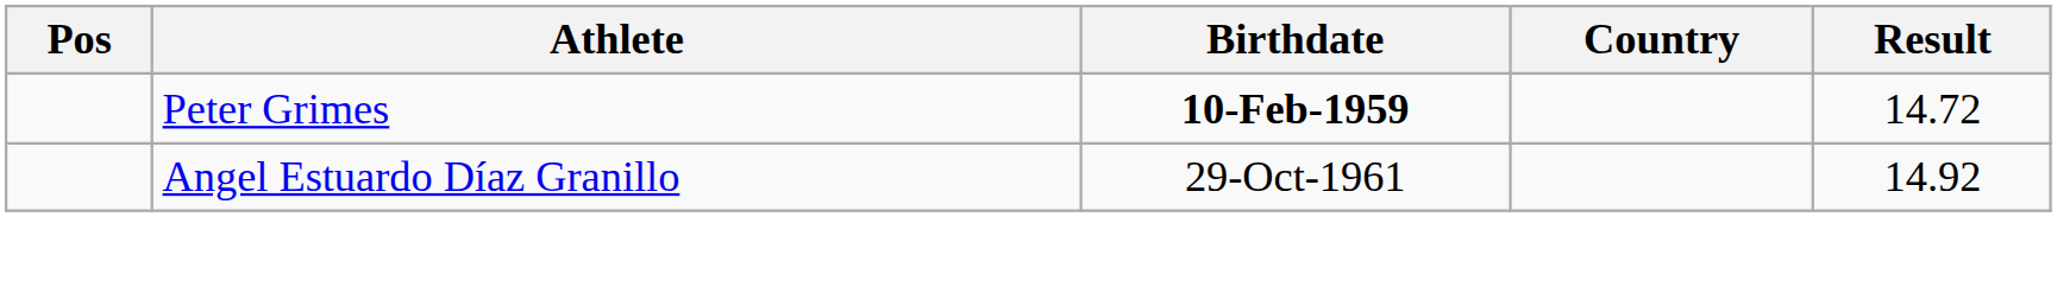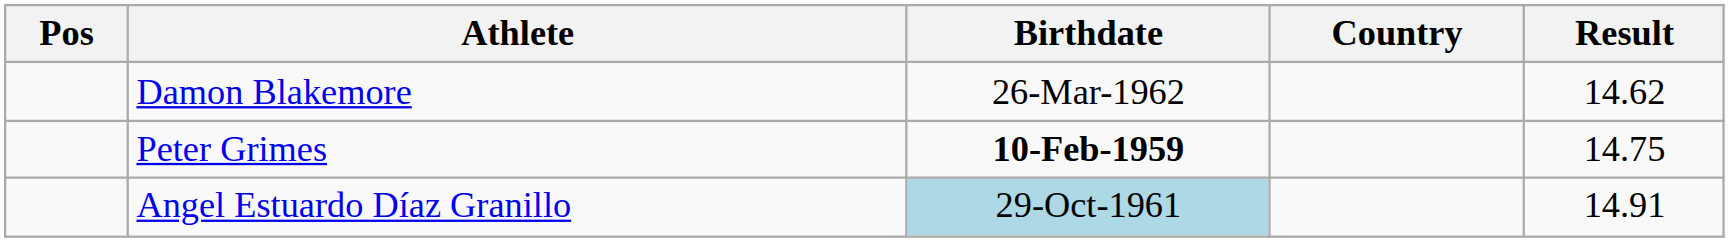+ row: Damon Blakemore | 26-Mar-1962 | 14.62
Peter Grimes | Result: 14.72 -> 14.75
Angel Estuardo Díaz Granillo | Birthdate: no background -> lightblue background
Angel Estuardo Díaz Granillo | Result: 14.92 -> 14.91
